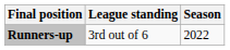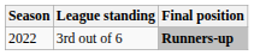columns swapped: Season <-> Final position
